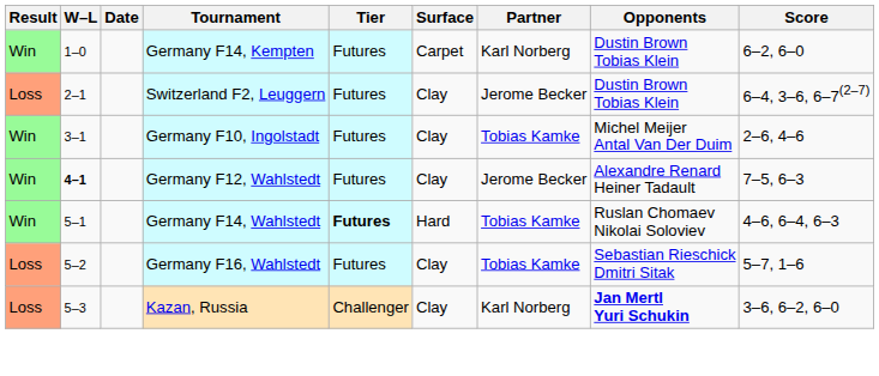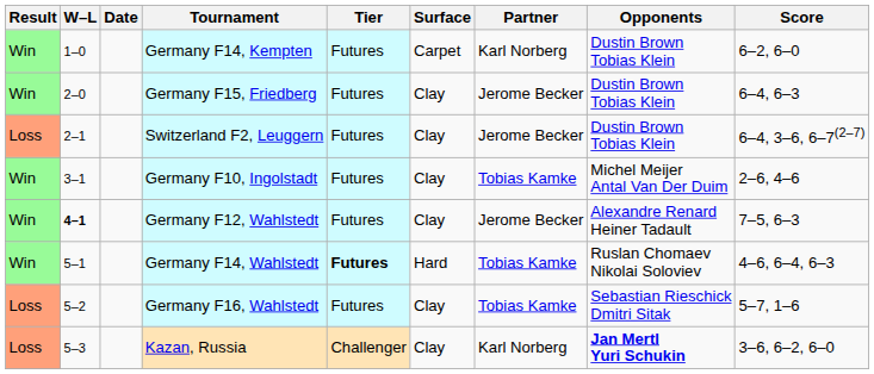+ row: Win | 2–0 | Germany F15, Friedberg | Futures | Clay | Jerome Becker | Dustin Brown Tobias Klein | 6–4, 6–3
